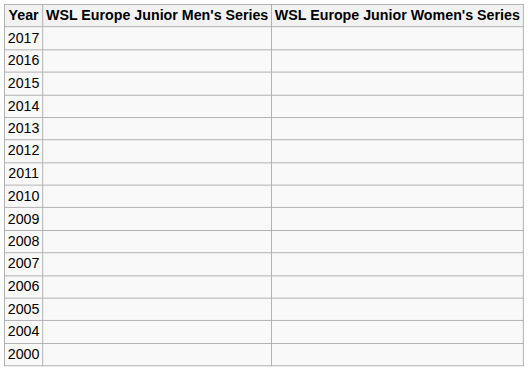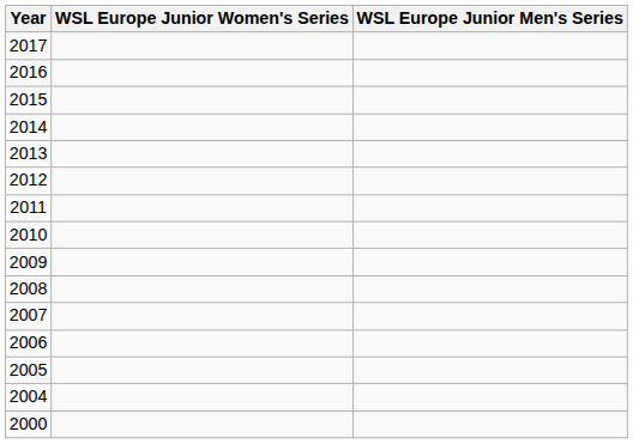columns swapped: WSL Europe Junior Men's Series <-> WSL Europe Junior Women's Series
